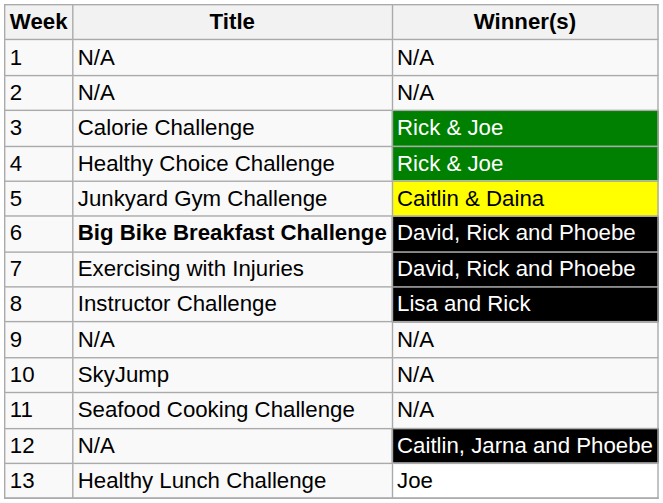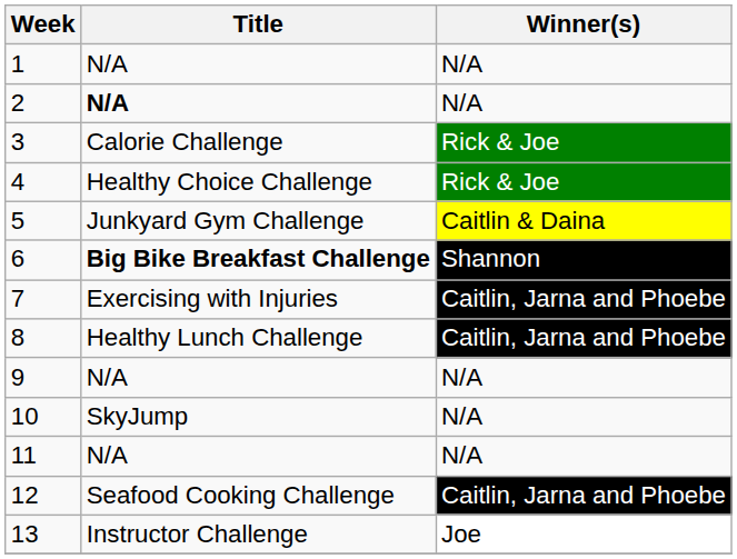2 | Title: normal -> bold
6 | Winner(s): David, Rick and Phoebe -> Shannon
7 | Winner(s): David, Rick and Phoebe -> Caitlin, Jarna and Phoebe
8 | Title: Instructor Challenge -> Healthy Lunch Challenge
8 | Winner(s): Lisa and Rick -> Caitlin, Jarna and Phoebe
11 | Title: Seafood Cooking Challenge -> N/A
12 | Title: N/A -> Seafood Cooking Challenge
13 | Title: Healthy Lunch Challenge -> Instructor Challenge
